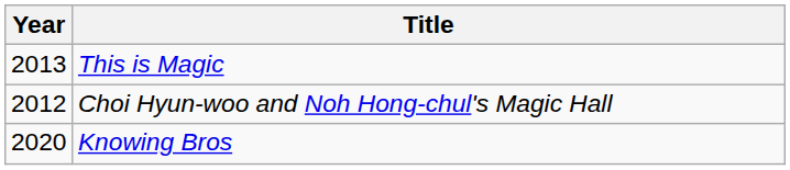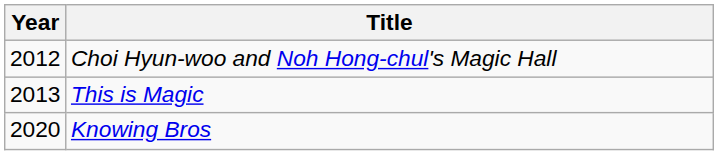rows swapped: Choi Hyun-woo and Noh Hong-chul's Magic Hall <-> This is Magic
